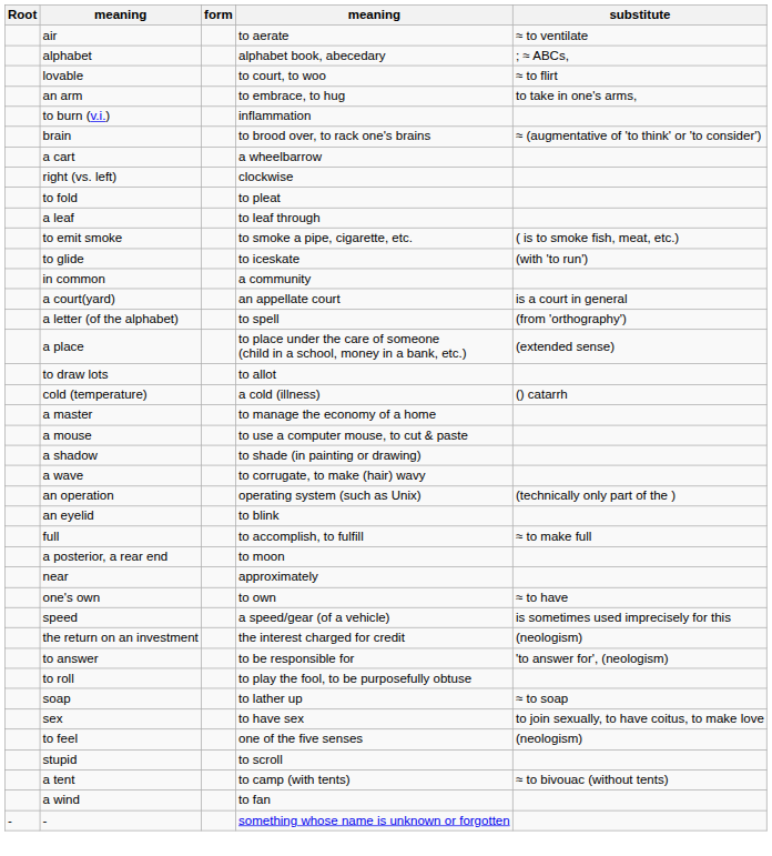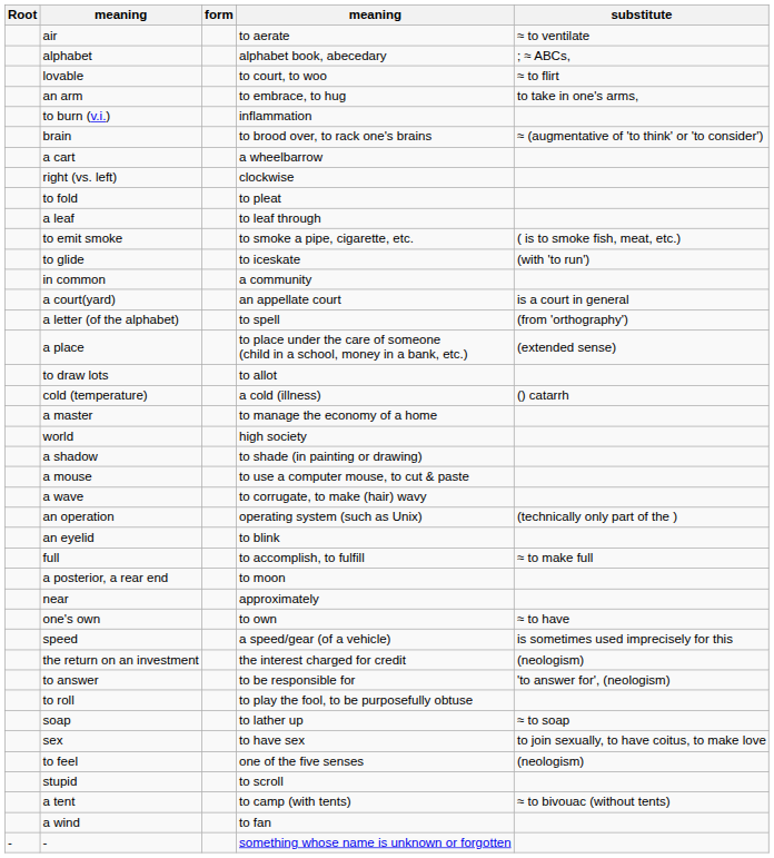+ row: world | high society
rows swapped: a mouse <-> a shadow
